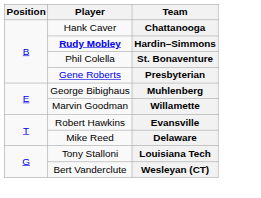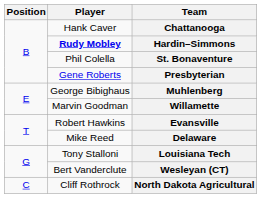+ row: C | Cliff Rothrock | North Dakota Agricultural
